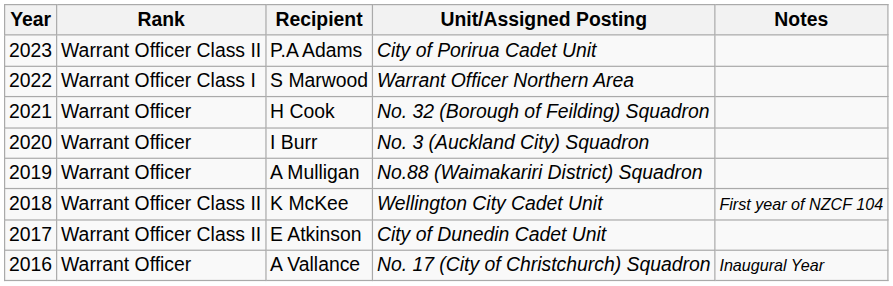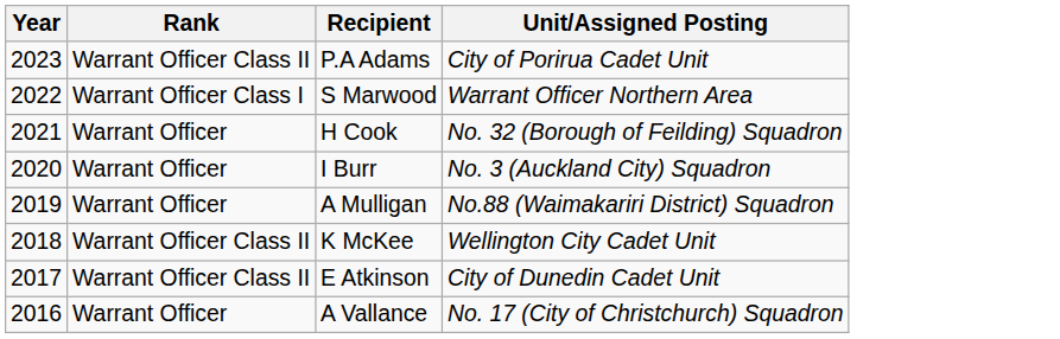- column: Notes | First year of NZCF 104 | Inaugural Year
